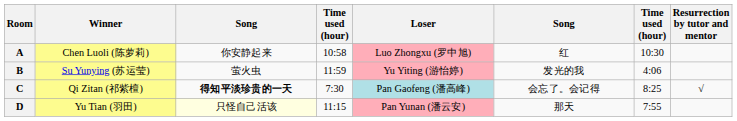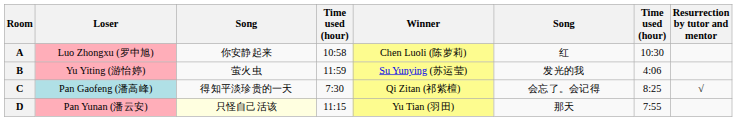columns swapped: Winner <-> Loser
C | column 3: bold -> normal
